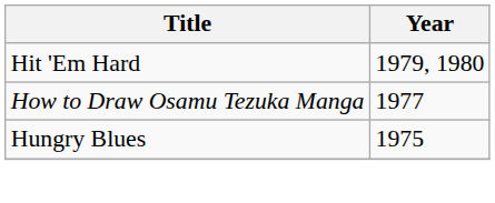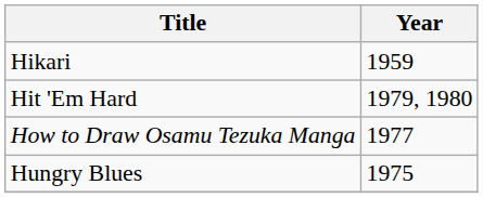+ row: Hikari | 1959
